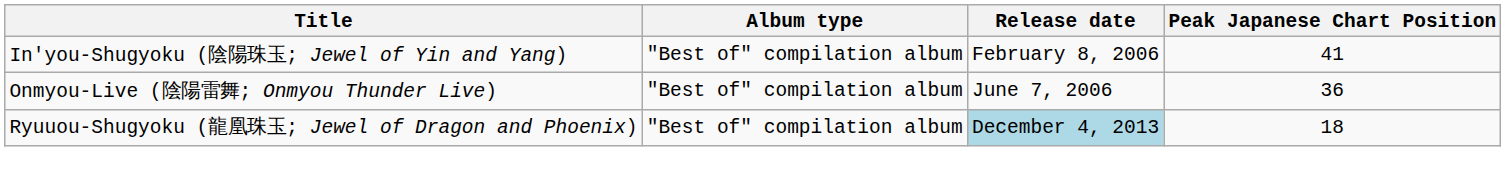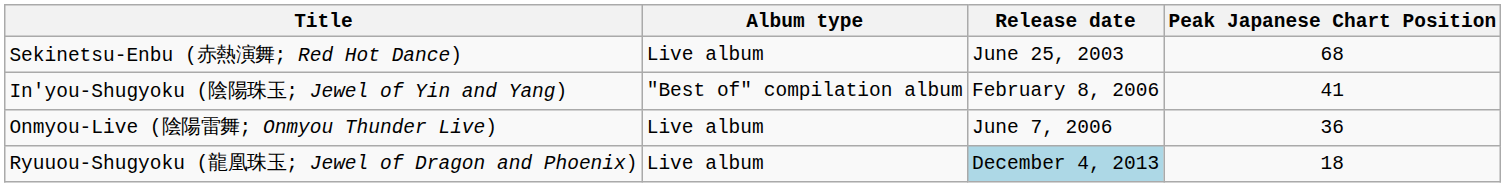+ row: Sekinetsu-Enbu (赤熱演舞; Red Hot Dance) | Live album | June 25, 2003 | 68
Onmyou-Live (陰陽雷舞; Onmyou Thunder Live) | Album type: "Best of" compilation album -> Live album
Ryuuou-Shugyoku (龍凰珠玉; Jewel of Dragon and Phoenix) | Album type: "Best of" compilation album -> Live album
